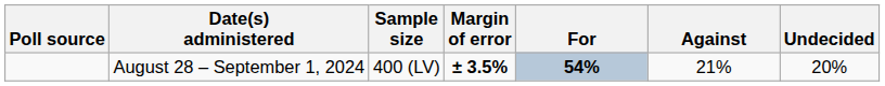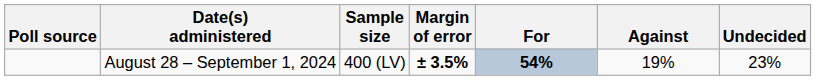August 28 – September 1, 2024 | Against: 21% -> 19%
August 28 – September 1, 2024 | Undecided: 20% -> 23%
